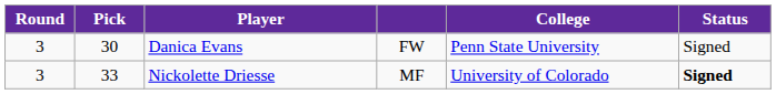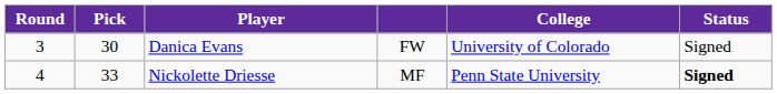Danica Evans | College: Penn State University -> University of Colorado
Nickolette Driesse | Round: 3 -> 4
Nickolette Driesse | College: University of Colorado -> Penn State University
